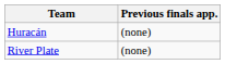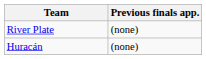rows swapped: River Plate <-> Huracán
